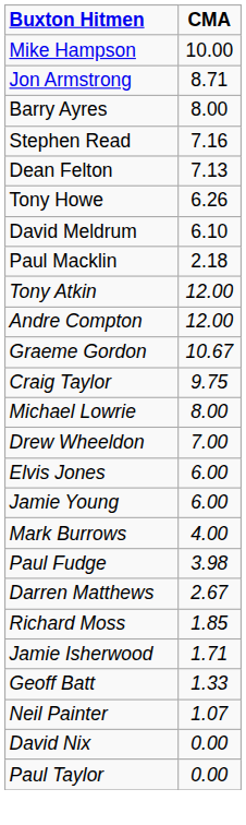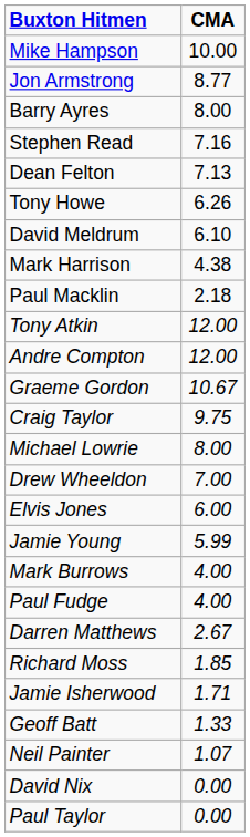Jon Armstrong | CMA: 8.71 -> 8.77
+ row: Mark Harrison | 4.38
Jamie Young | CMA: 6.00 -> 5.99
Paul Fudge | CMA: 3.98 -> 4.00
